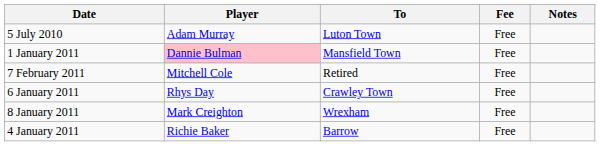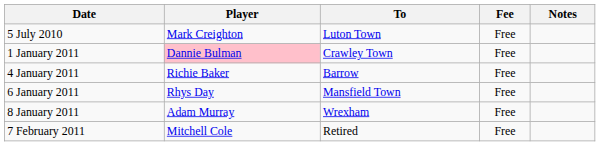5 July 2010 | Player: Adam Murray -> Mark Creighton
1 January 2011 | To: Mansfield Town -> Crawley Town
rows swapped: 4 January 2011 <-> 7 February 2011
6 January 2011 | To: Crawley Town -> Mansfield Town
8 January 2011 | Player: Mark Creighton -> Adam Murray
